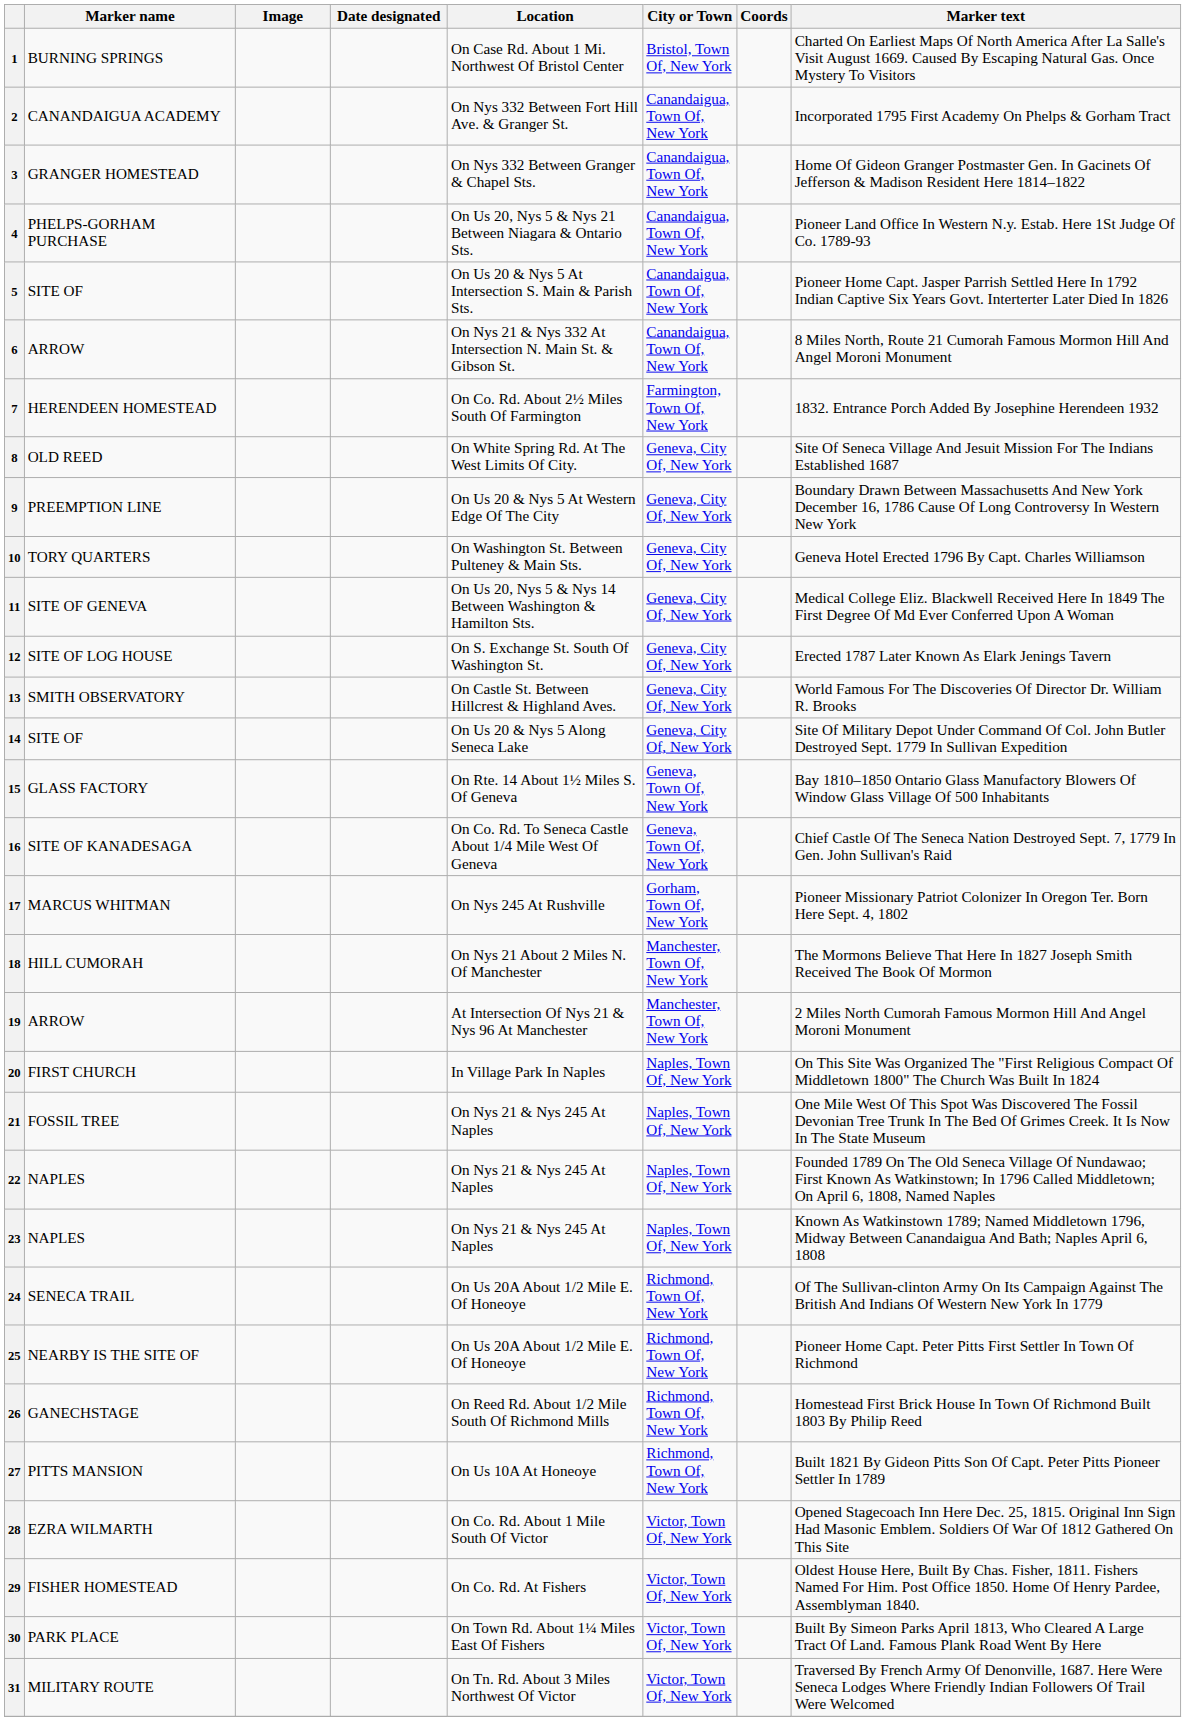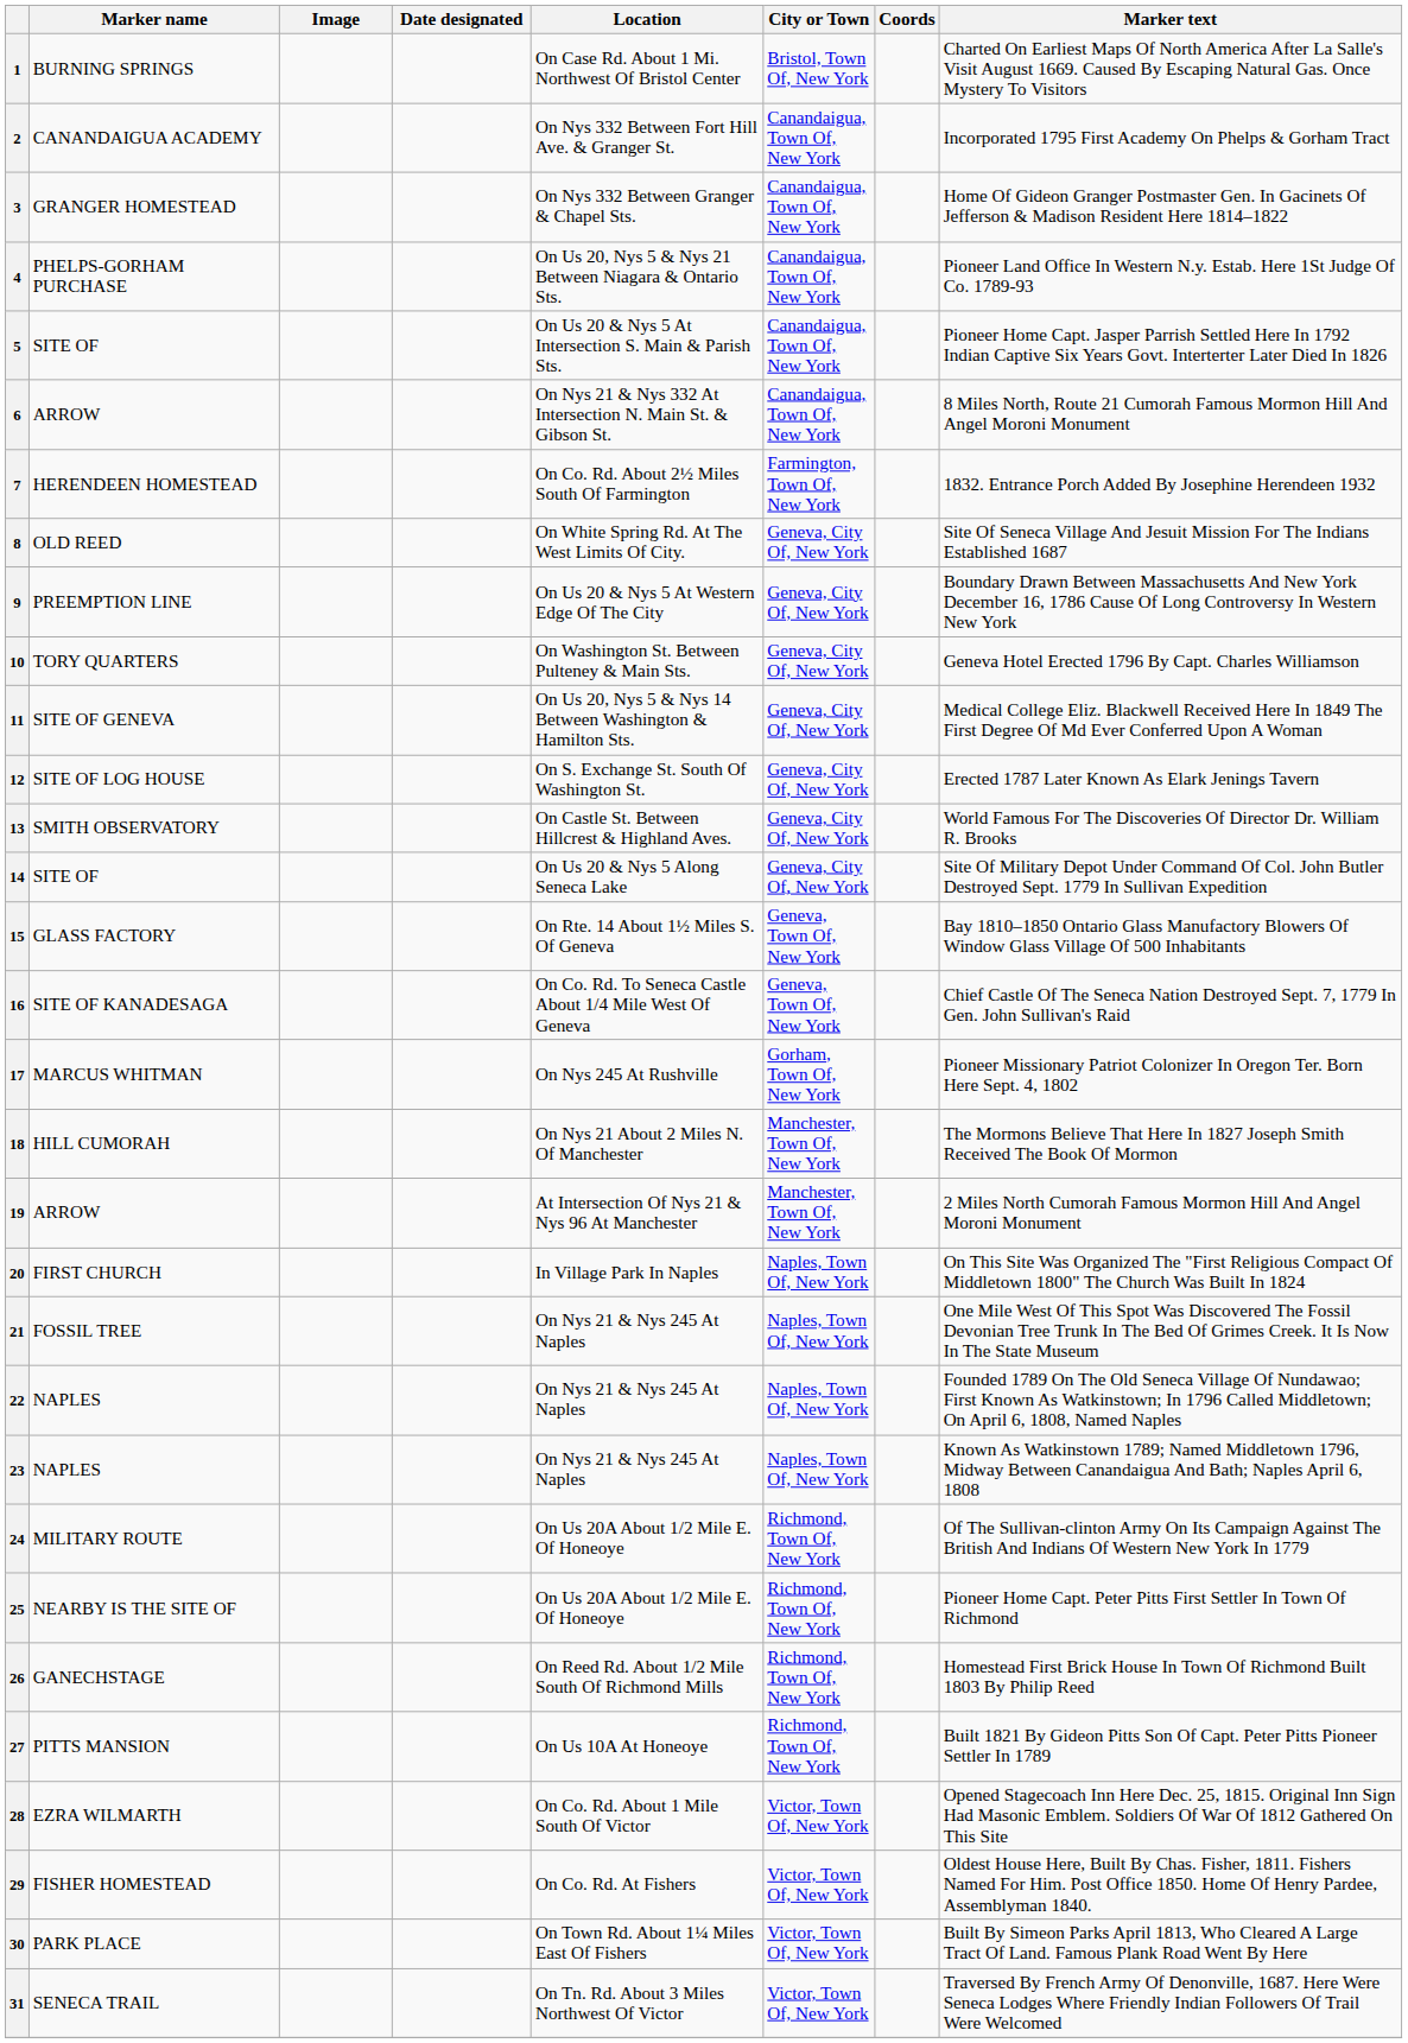24 | Marker name: SENECA TRAIL -> MILITARY ROUTE
31 | Marker name: MILITARY ROUTE -> SENECA TRAIL
